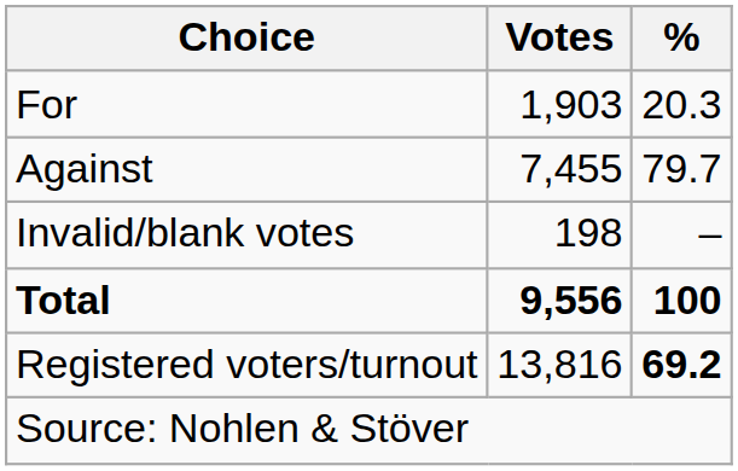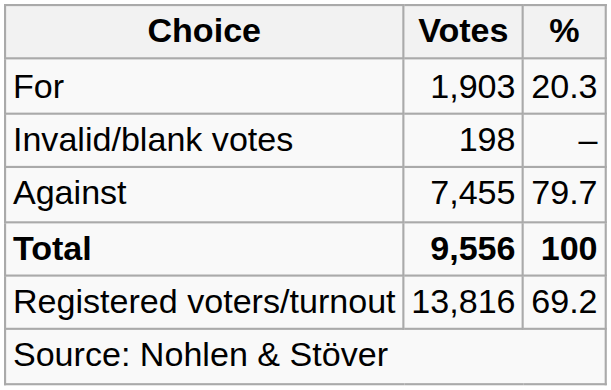rows swapped: Against <-> Invalid/blank votes
Registered voters/turnout | %: bold -> normal
